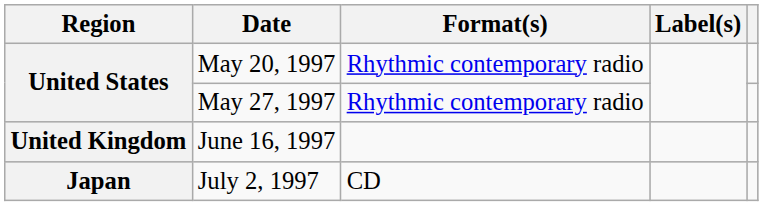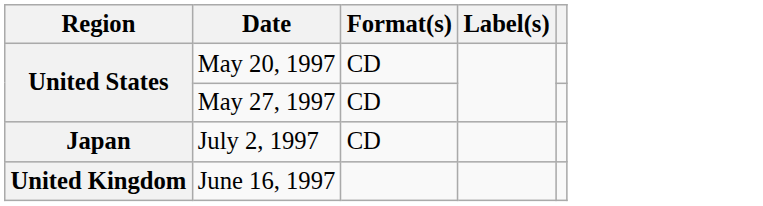May 20, 1997 | Format(s): Rhythmic contemporary radio -> CD
May 27, 1997 | Format(s): Rhythmic contemporary radio -> CD
rows swapped: June 16, 1997 <-> July 2, 1997
